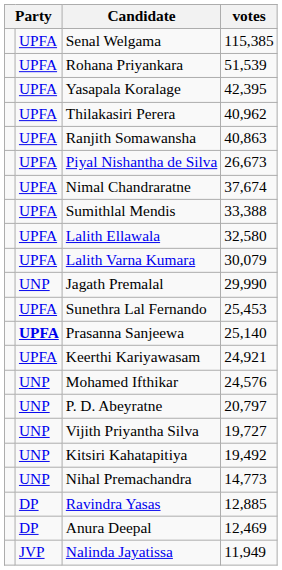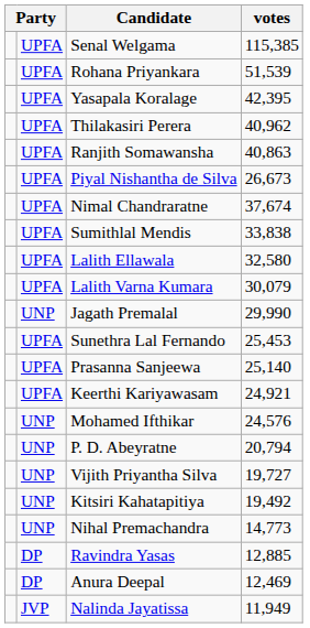Sumithlal Mendis | votes: 33,388 -> 33,838
Prasanna Sanjeewa | column 2: bold -> normal
P. D. Abeyratne | votes: 20,797 -> 20,794
